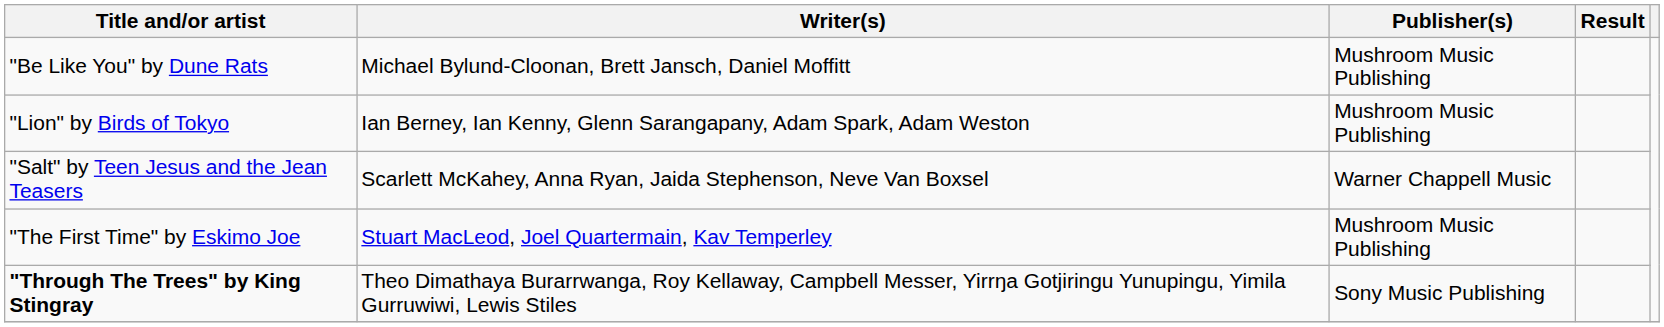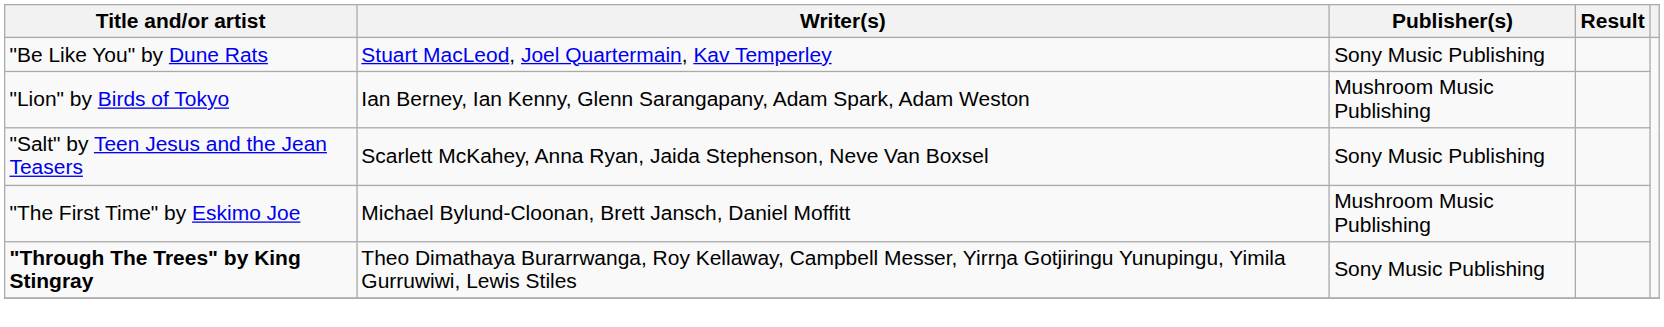"Be Like You" by Dune Rats | Writer(s): Michael Bylund-Cloonan, Brett Jansch, Daniel Moffitt -> Stuart MacLeod, Joel Quartermain, Kav Temperley
"Be Like You" by Dune Rats | Publisher(s): Mushroom Music Publishing -> Sony Music Publishing
"Salt" by Teen Jesus and the Jean Teasers | Publisher(s): Warner Chappell Music -> Sony Music Publishing
"The First Time" by Eskimo Joe | Writer(s): Stuart MacLeod, Joel Quartermain, Kav Temperley -> Michael Bylund-Cloonan, Brett Jansch, Daniel Moffitt
